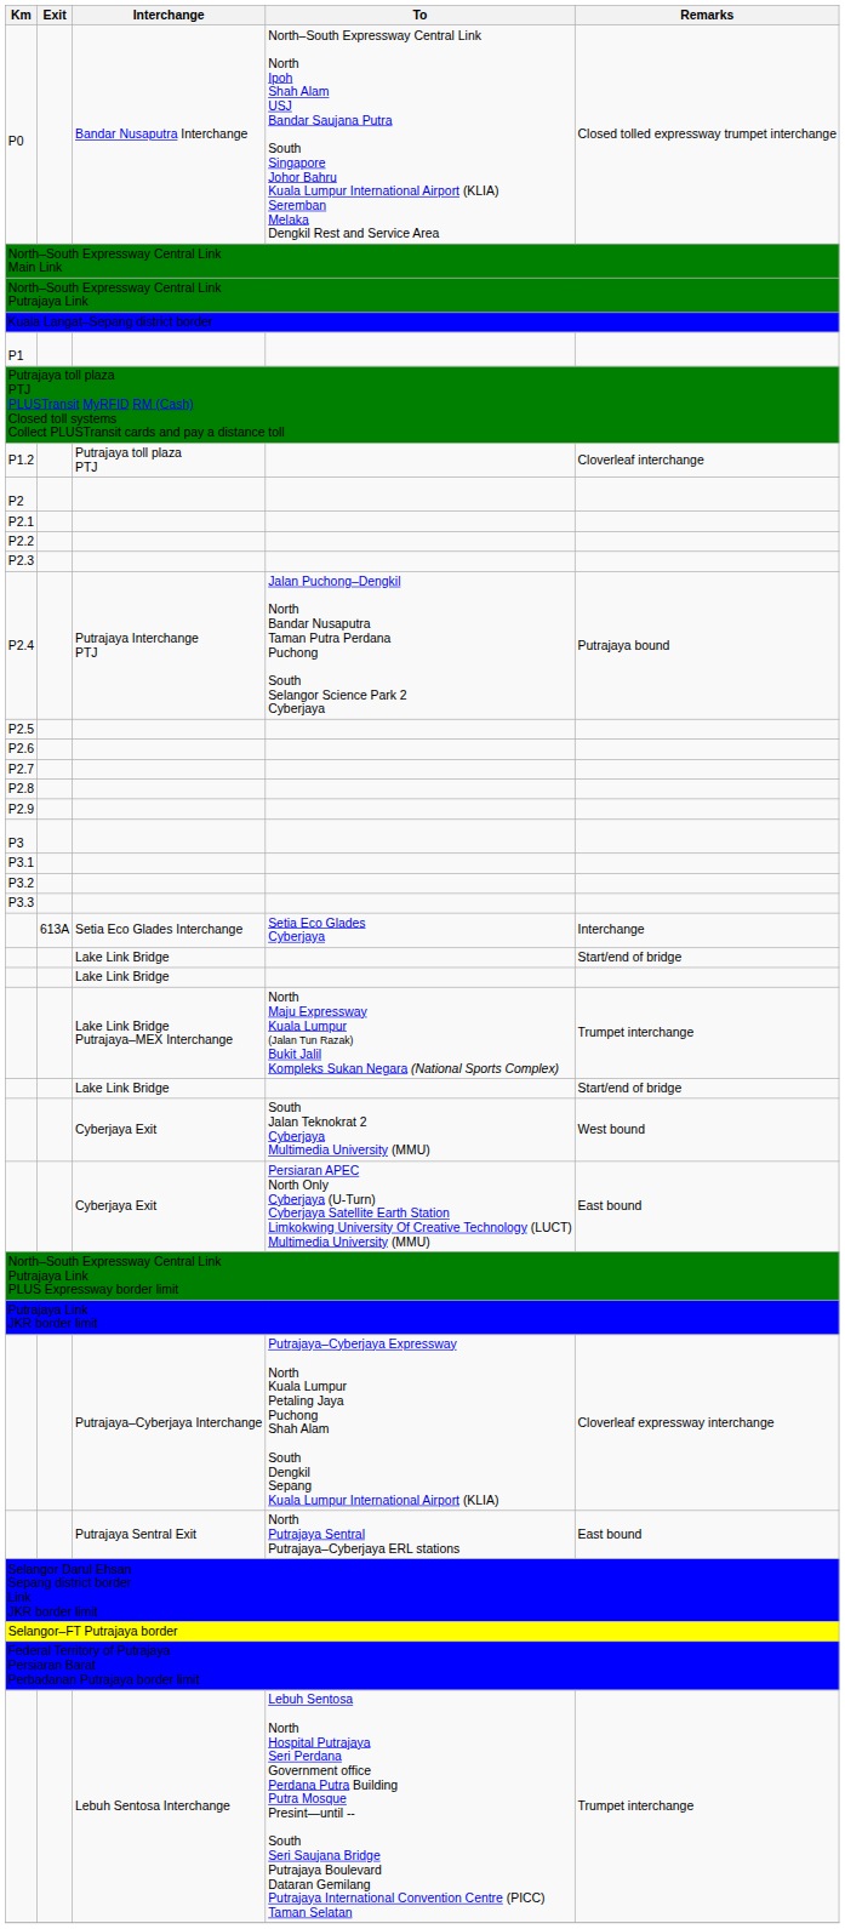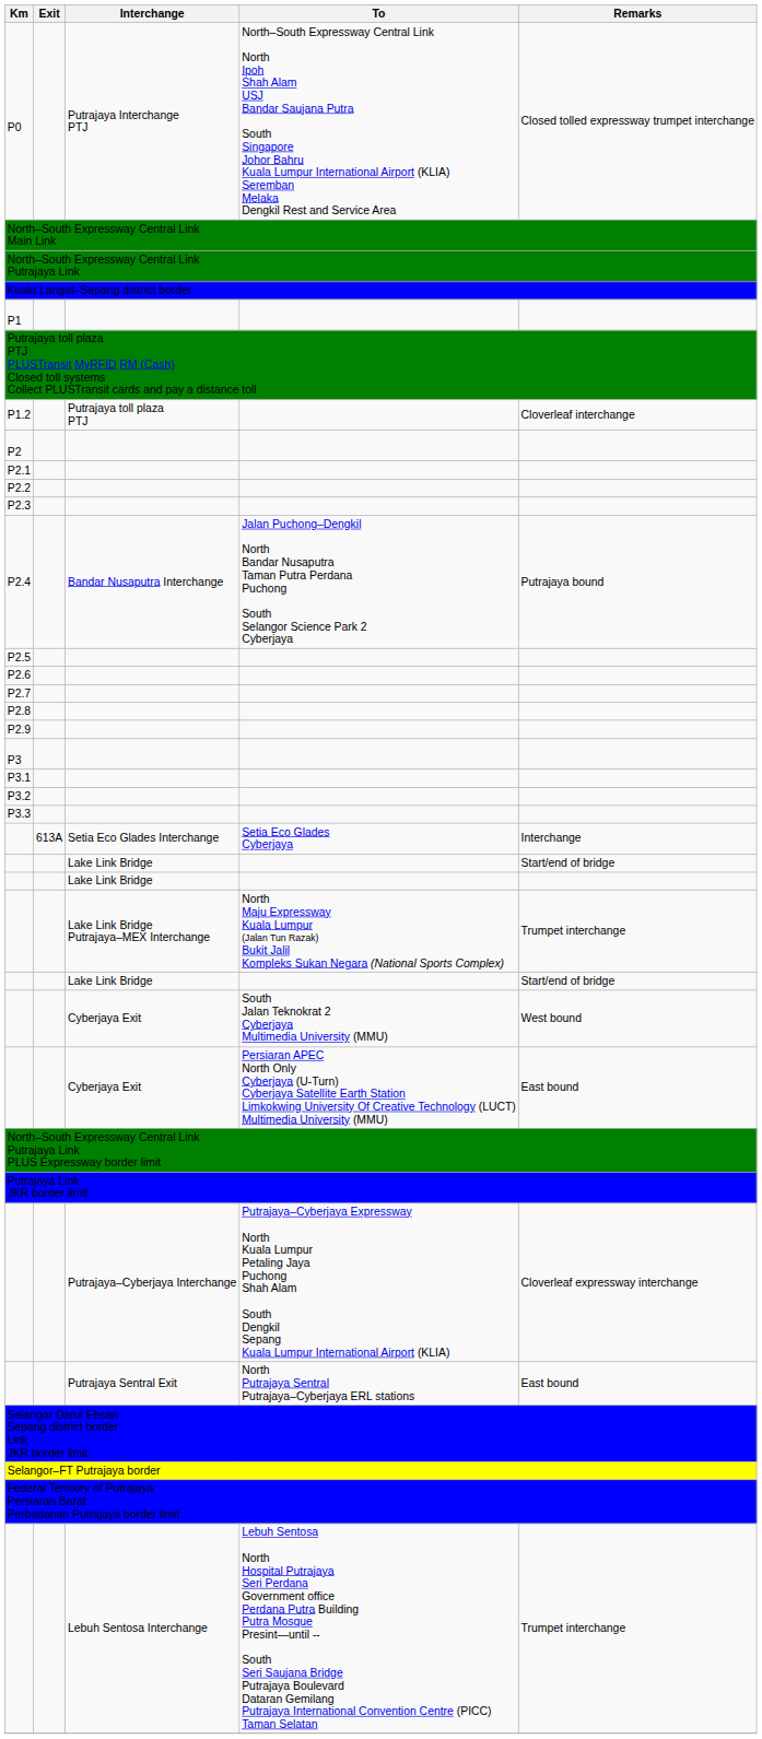P0 | Interchange: Bandar Nusaputra Interchange -> Putrajaya Interchange PTJ
P2.4 | Interchange: Putrajaya Interchange PTJ -> Bandar Nusaputra Interchange
